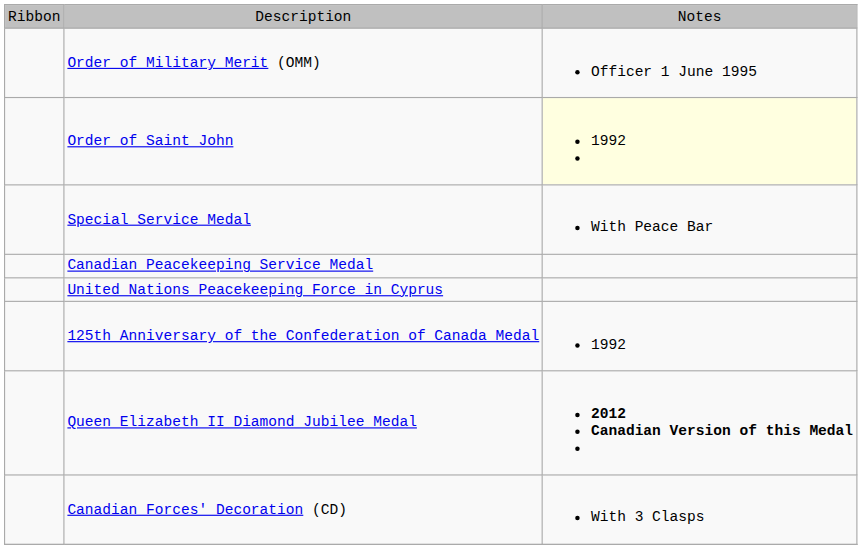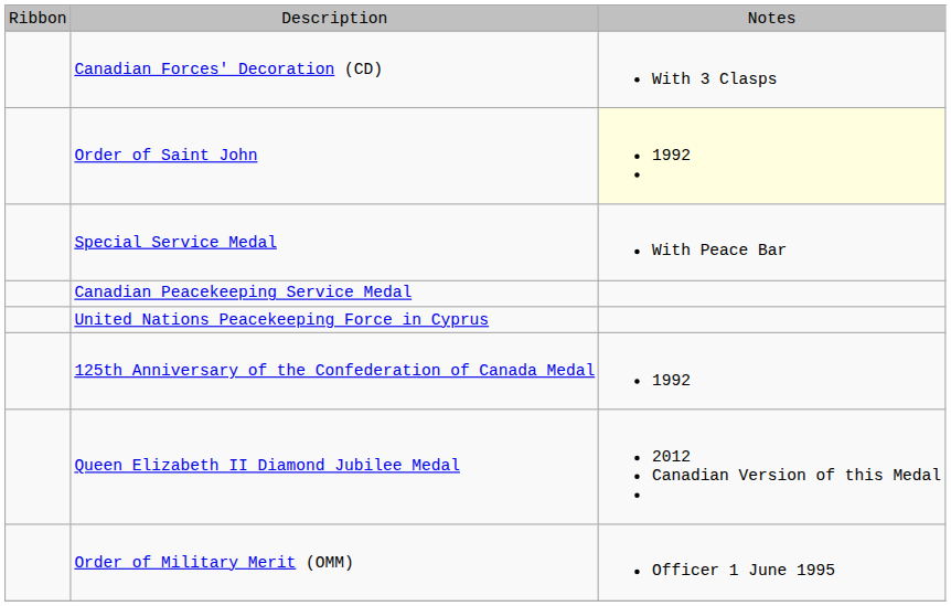rows swapped: Order of Military Merit (OMM) <-> Canadian Forces' Decoration (CD)
Queen Elizabeth II Diamond Jubilee Medal | column 3: bold -> normal
